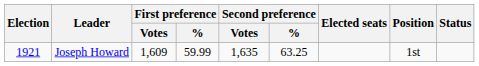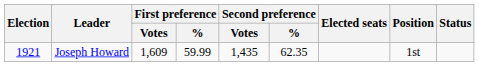Joseph Howard | Second preference / Votes: 1,635 -> 1,435
Joseph Howard | Second preference / %: 63.25 -> 62.35
